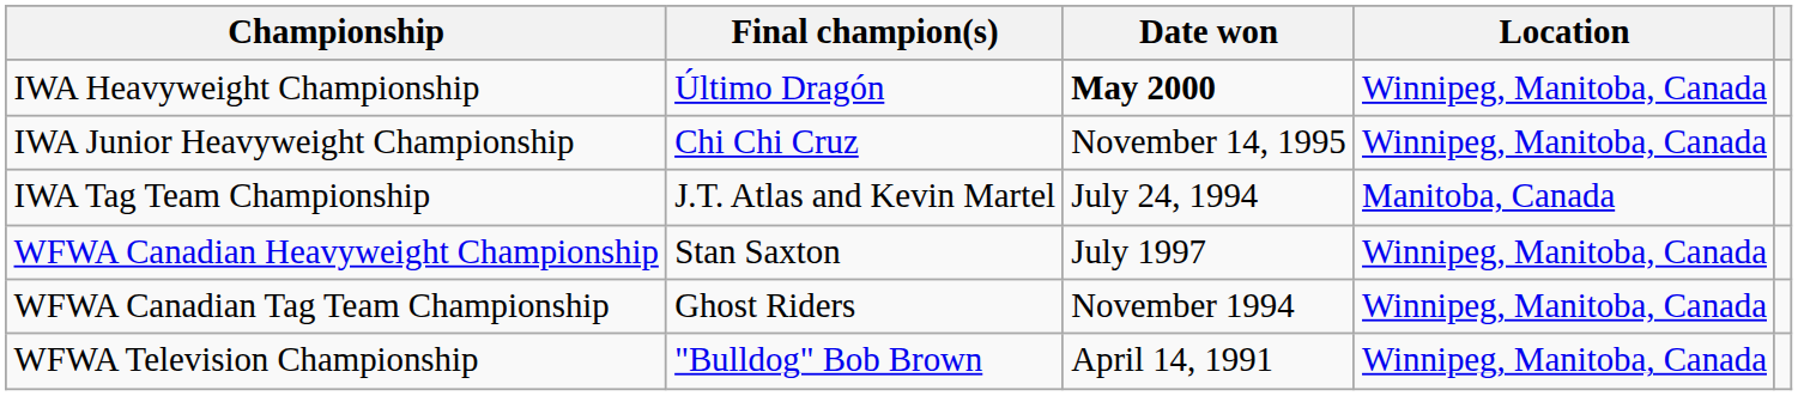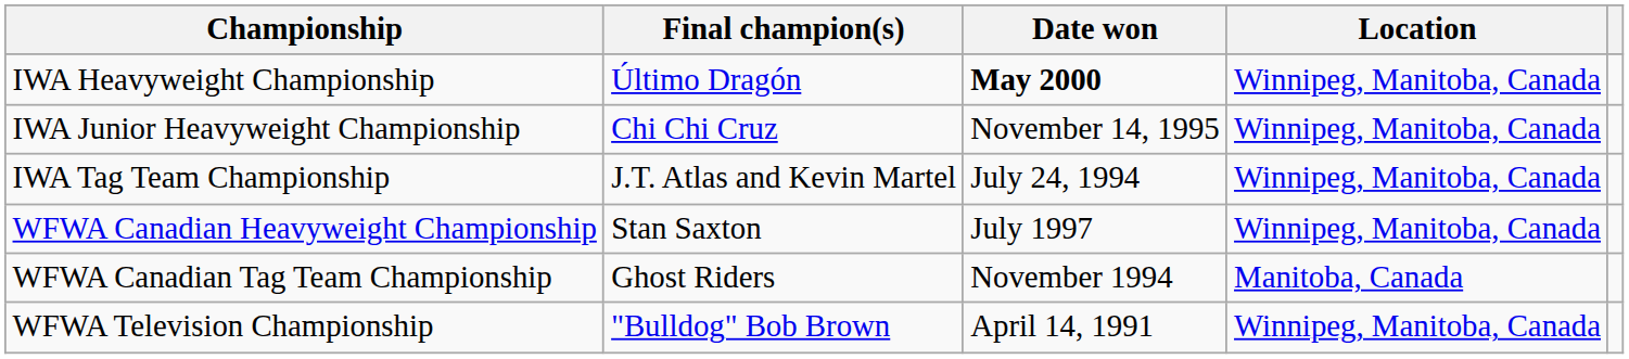IWA Tag Team Championship | Location: Manitoba, Canada -> Winnipeg, Manitoba, Canada
WFWA Canadian Tag Team Championship | Location: Winnipeg, Manitoba, Canada -> Manitoba, Canada
